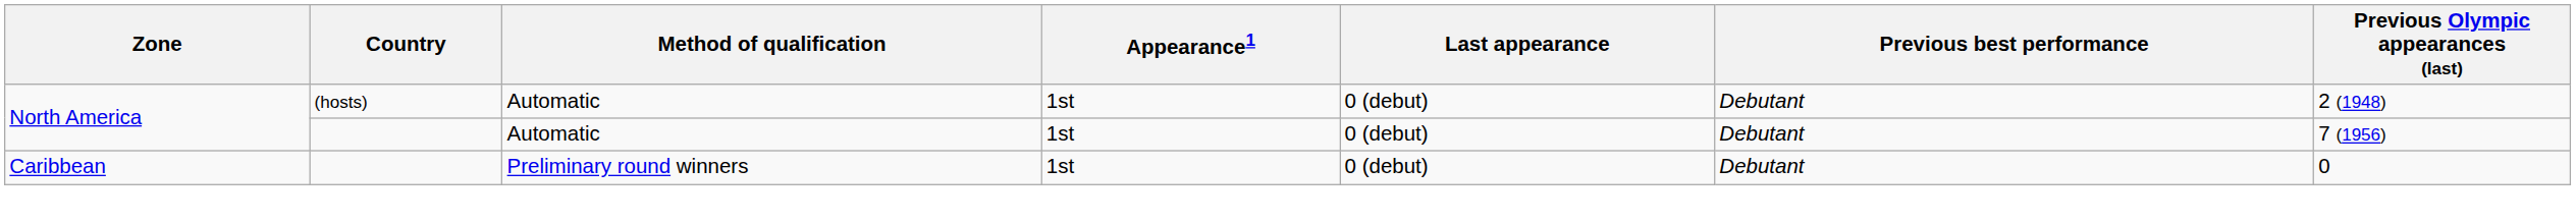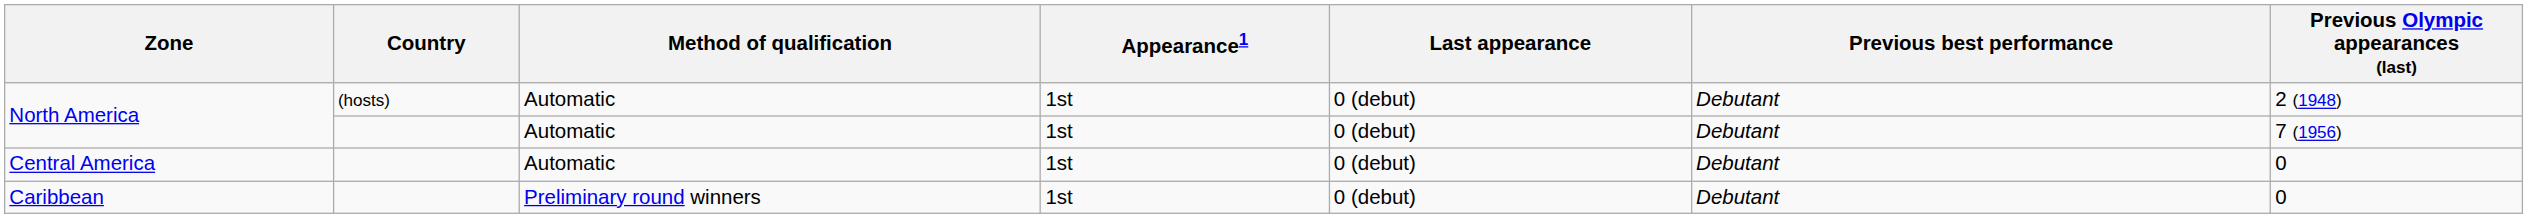+ row: Central America | Automatic | 1st | 0 (debut) | Debutant | 0
